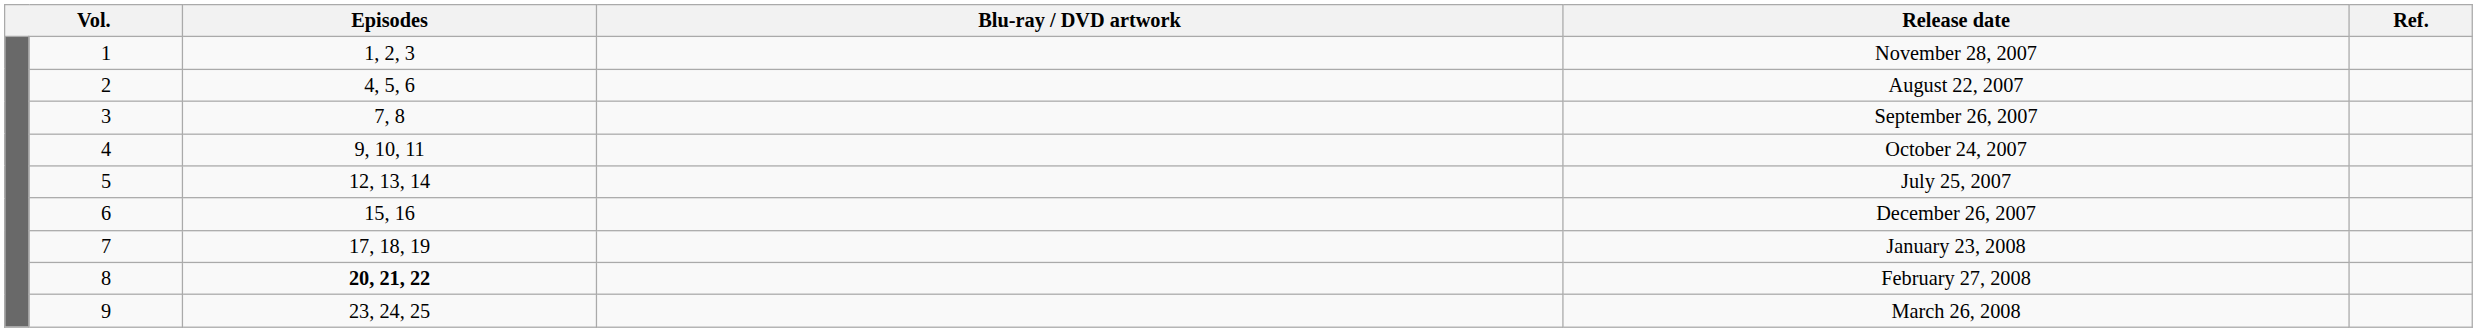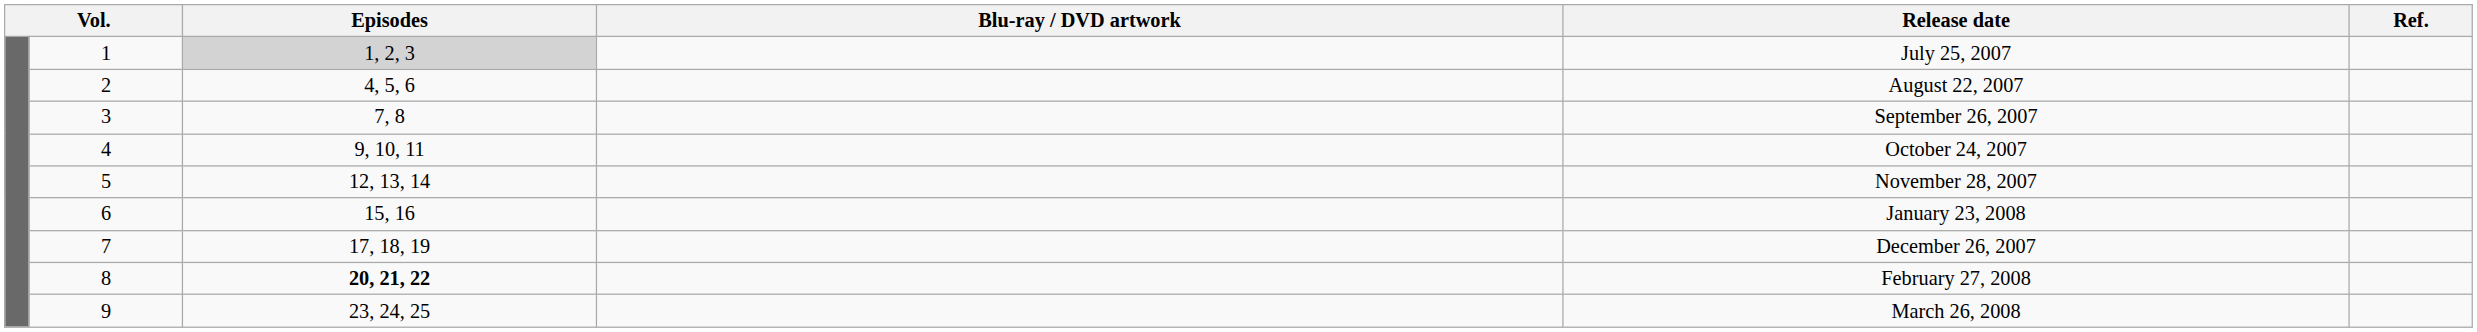1 | Episodes: no background -> lightgrey background
1 | Release date: November 28, 2007 -> July 25, 2007
5 | Release date: July 25, 2007 -> November 28, 2007
6 | Release date: December 26, 2007 -> January 23, 2008
7 | Release date: January 23, 2008 -> December 26, 2007
